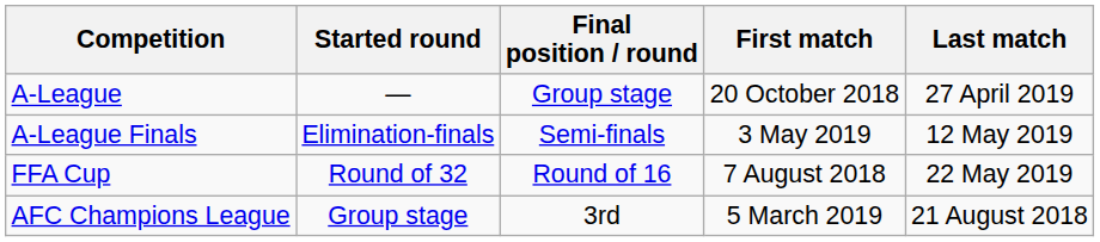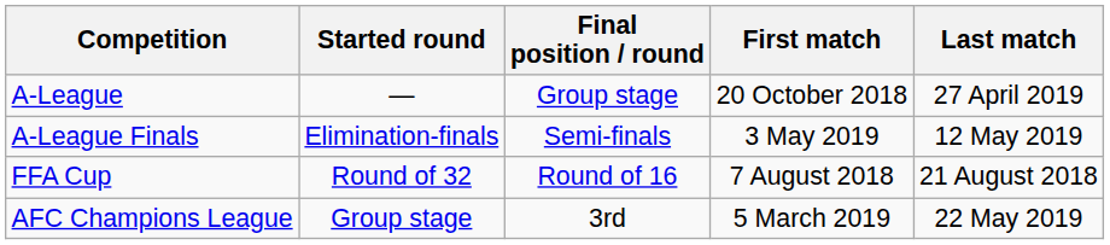FFA Cup | Last match: 22 May 2019 -> 21 August 2018
AFC Champions League | Last match: 21 August 2018 -> 22 May 2019
